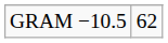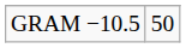GRAM −10.5 | column 2: 62 -> 50
